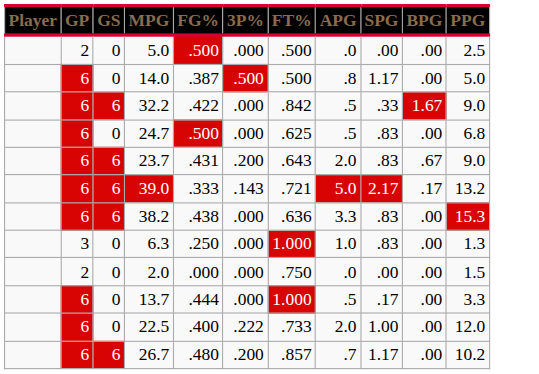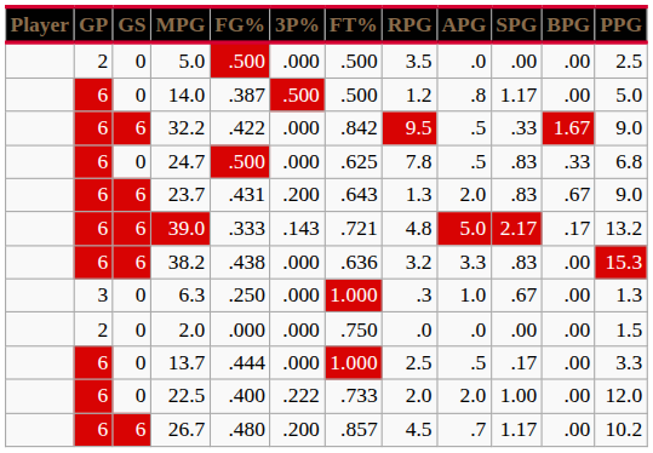+ column: RPG | 3.5 | 1.2 | 9.5 | 7.8 | 1.3 | 4.8 | 3.2 | .3 | .0 | 2.5 | 2.0 | 4.5
24.7 | BPG: .00 -> .33
6.3 | SPG: .83 -> .67
